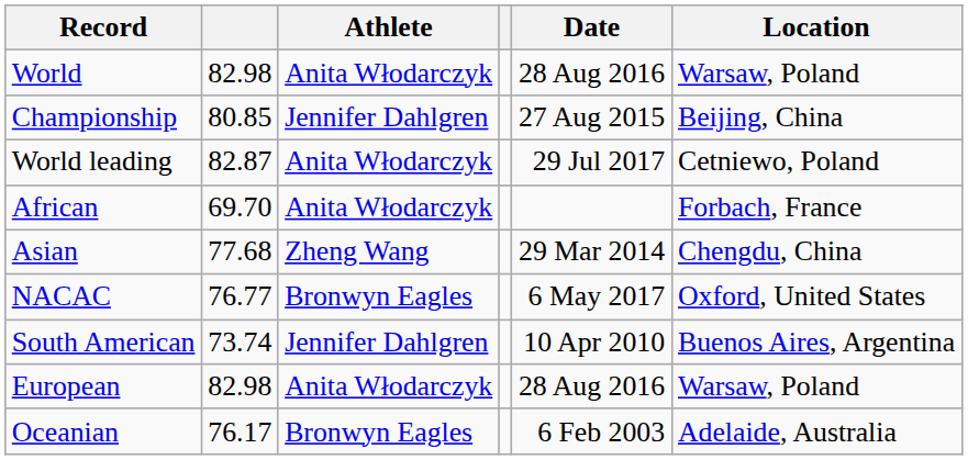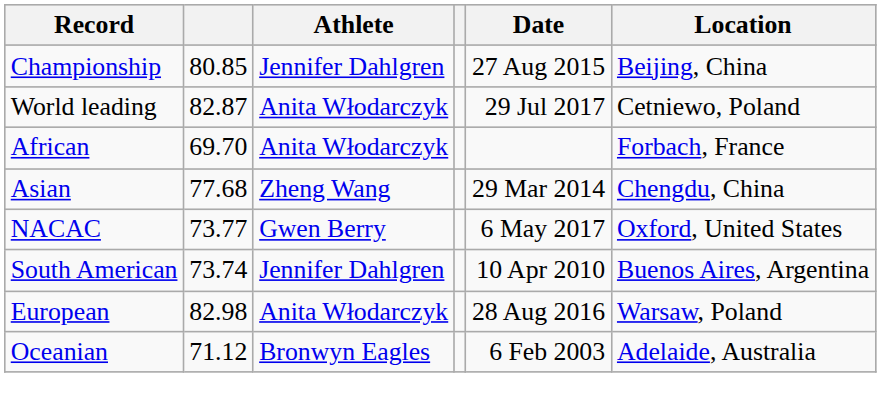- row: World | 82.98 | Anita Włodarczyk | 28 Aug 2016 | Warsaw, Poland
NACAC | column 2: 76.77 -> 73.77
NACAC | Athlete: Bronwyn Eagles -> Gwen Berry
Oceanian | column 2: 76.17 -> 71.12
